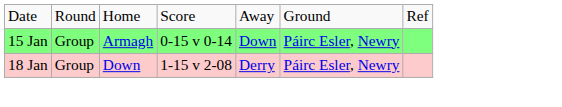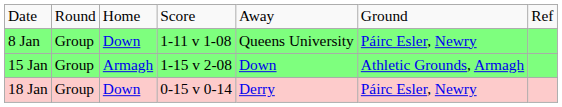+ row: 8 Jan | Group | Down | 1-11 v 1-08 | Queens University | Páirc Esler, Newry
15 Jan | column 4: 0-15 v 0-14 -> 1-15 v 2-08
15 Jan | column 6: Páirc Esler, Newry -> Athletic Grounds, Armagh
18 Jan | column 4: 1-15 v 2-08 -> 0-15 v 0-14
